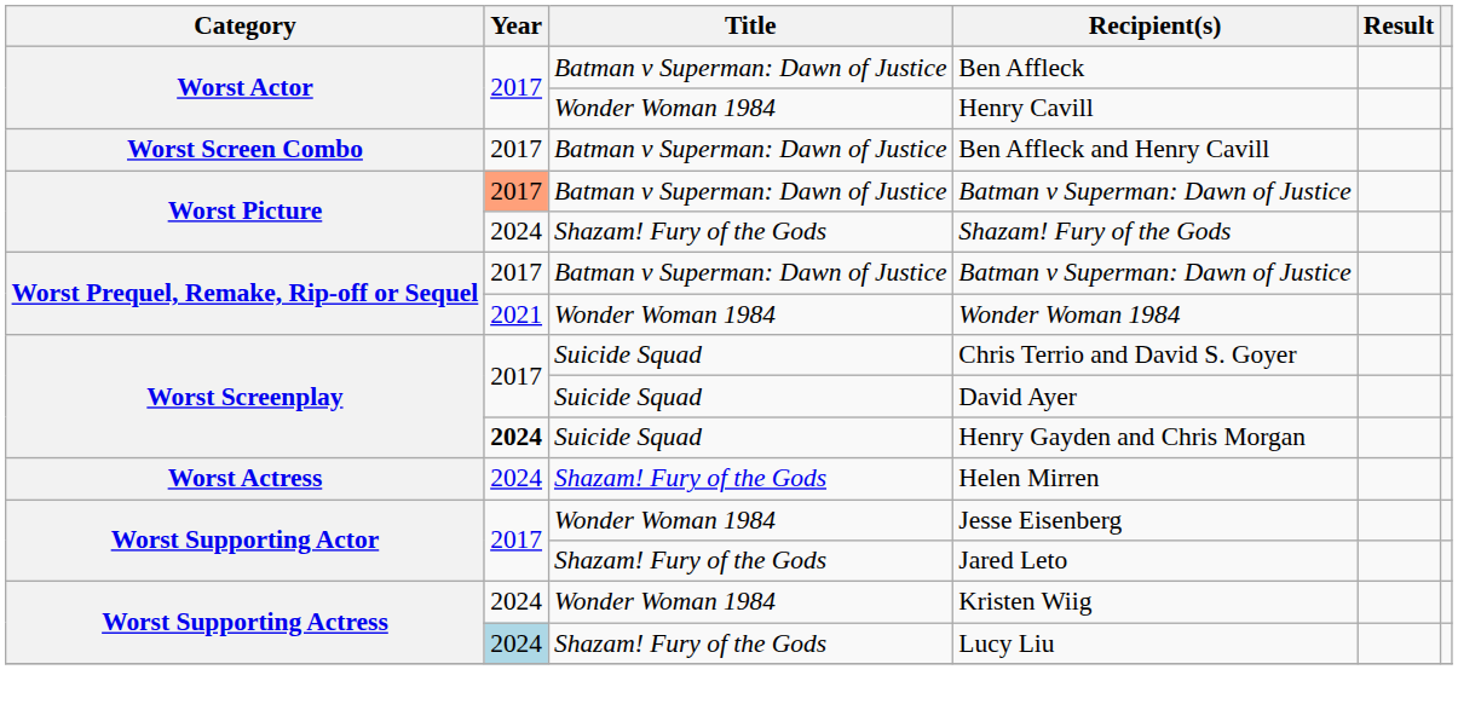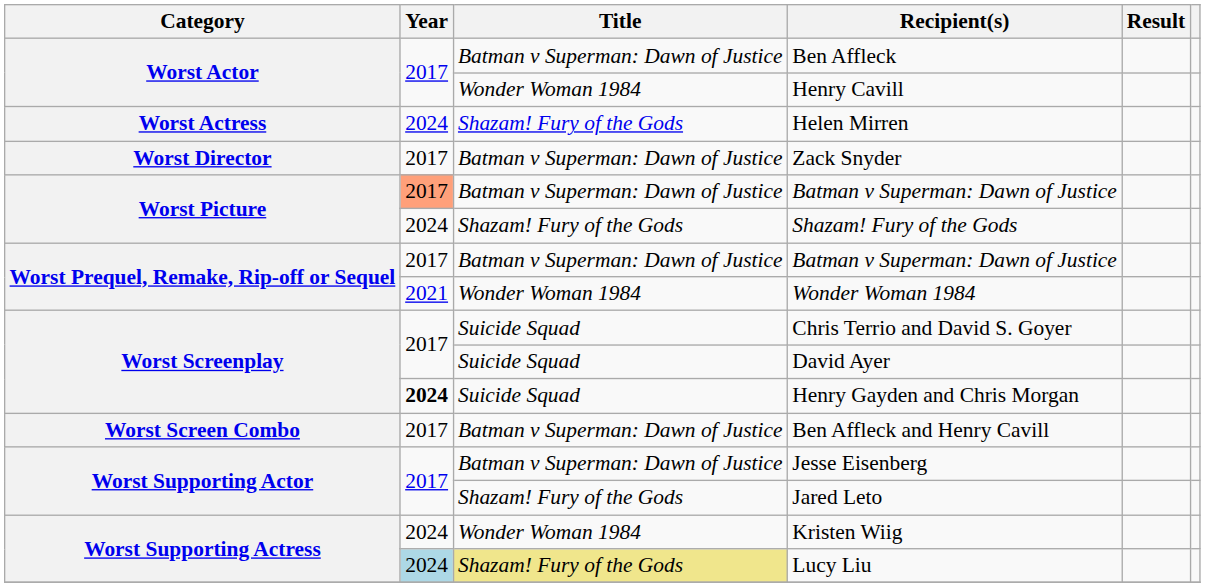rows swapped: Helen Mirren <-> Ben Affleck and Henry Cavill
+ row: Worst Director | 2017 | Batman v Superman: Dawn of Justice | Zack Snyder
Jesse Eisenberg | Title: Wonder Woman 1984 -> Batman v Superman: Dawn of Justice
Lucy Liu | Title: no background -> khaki background
